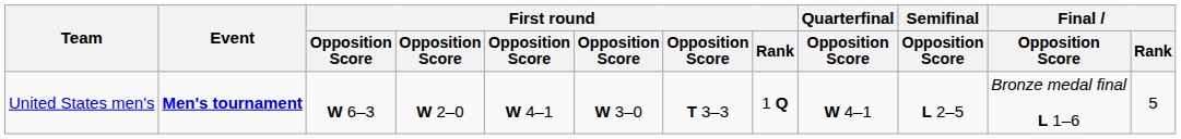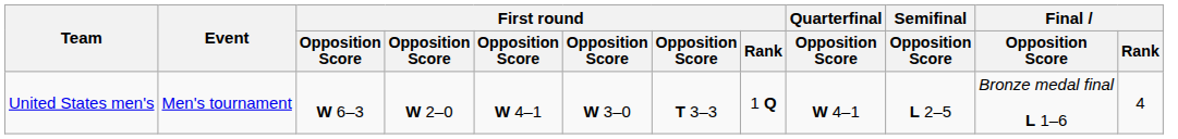United States men's | Event: bold -> normal
United States men's | Final / Rank: 5 -> 4
